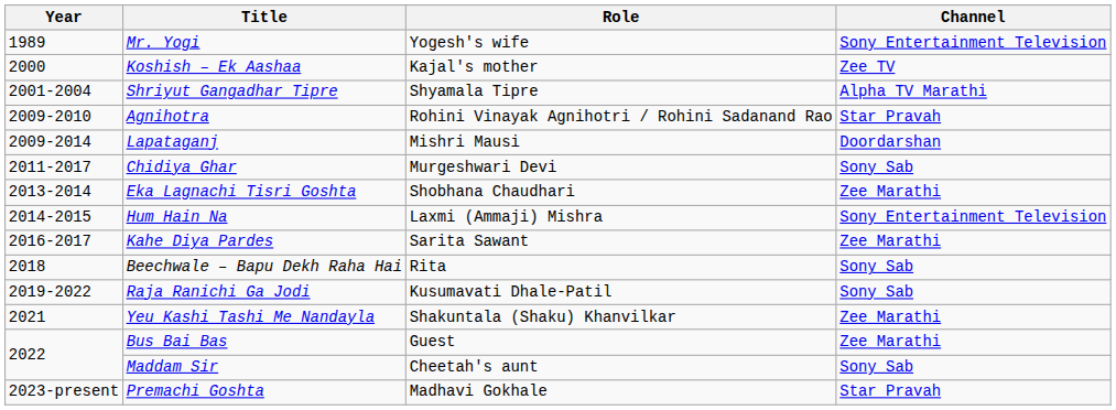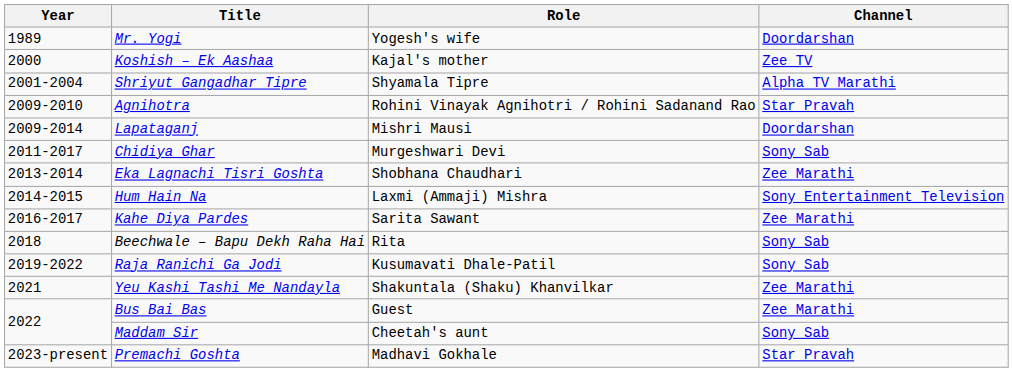Mr. Yogi | Channel: Sony Entertainment Television -> Doordarshan
